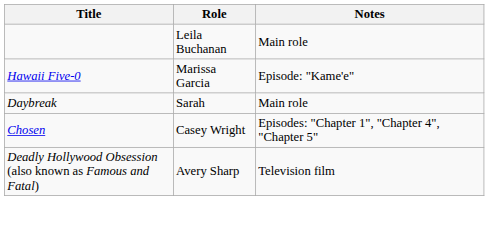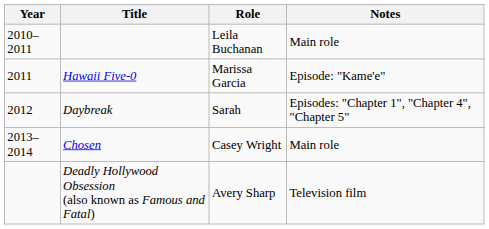+ column: Year | 2010–2011 | 2011 | 2012 | 2013–2014
Daybreak | Notes: Main role -> Episodes: "Chapter 1", "Chapter 4", "Chapter 5"
Chosen | Notes: Episodes: "Chapter 1", "Chapter 4", "Chapter 5" -> Main role
